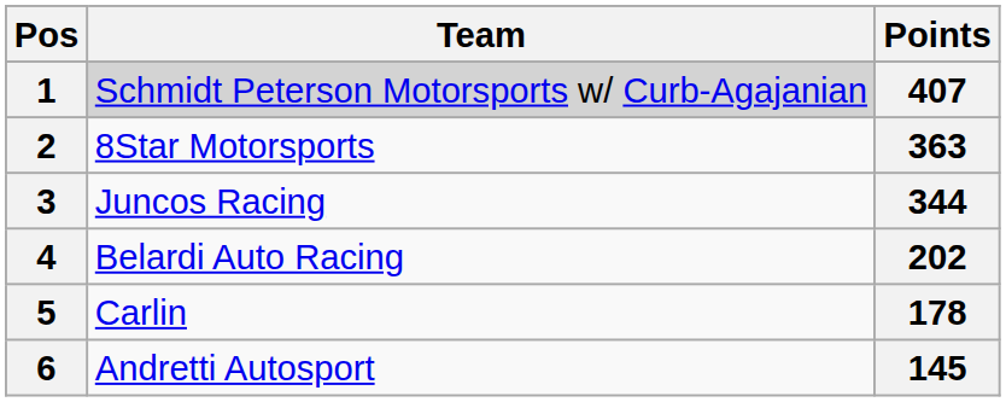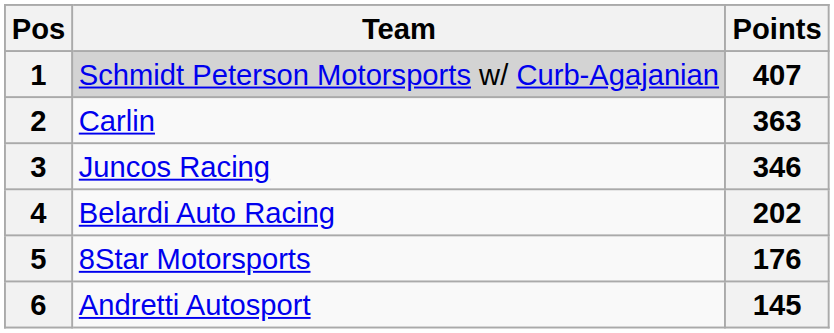2 | Team: 8Star Motorsports -> Carlin
3 | Points: 344 -> 346
5 | Team: Carlin -> 8Star Motorsports
5 | Points: 178 -> 176
